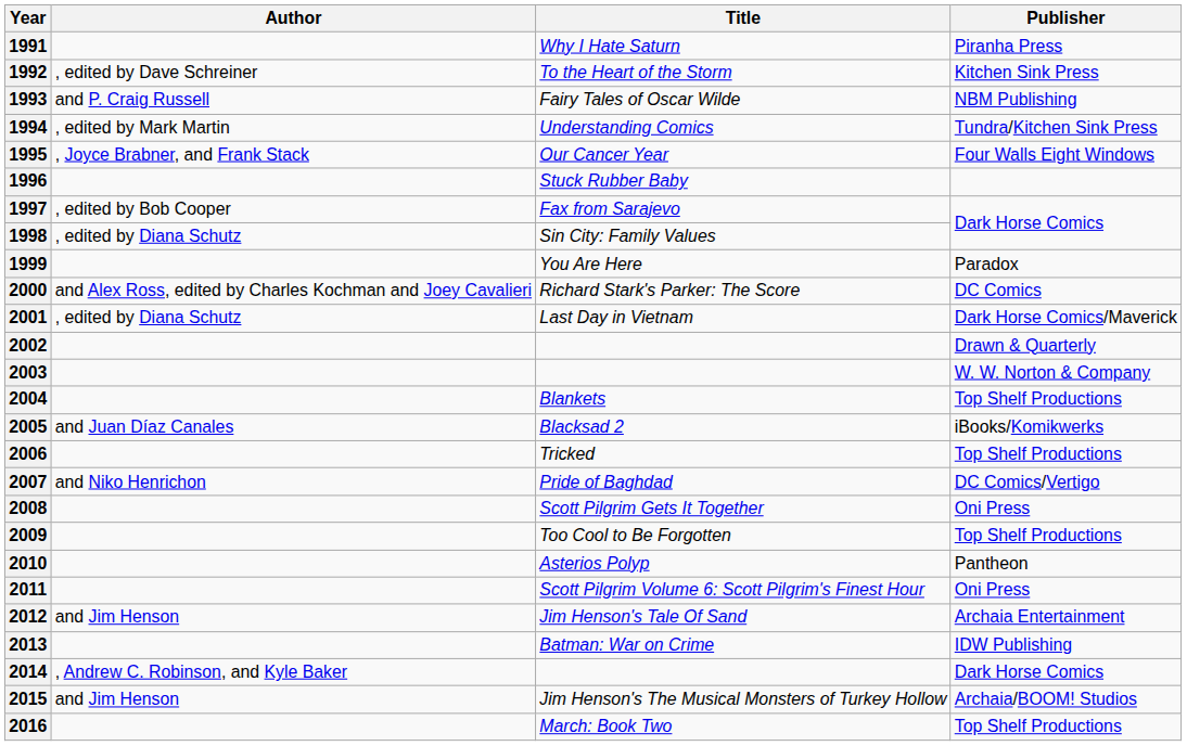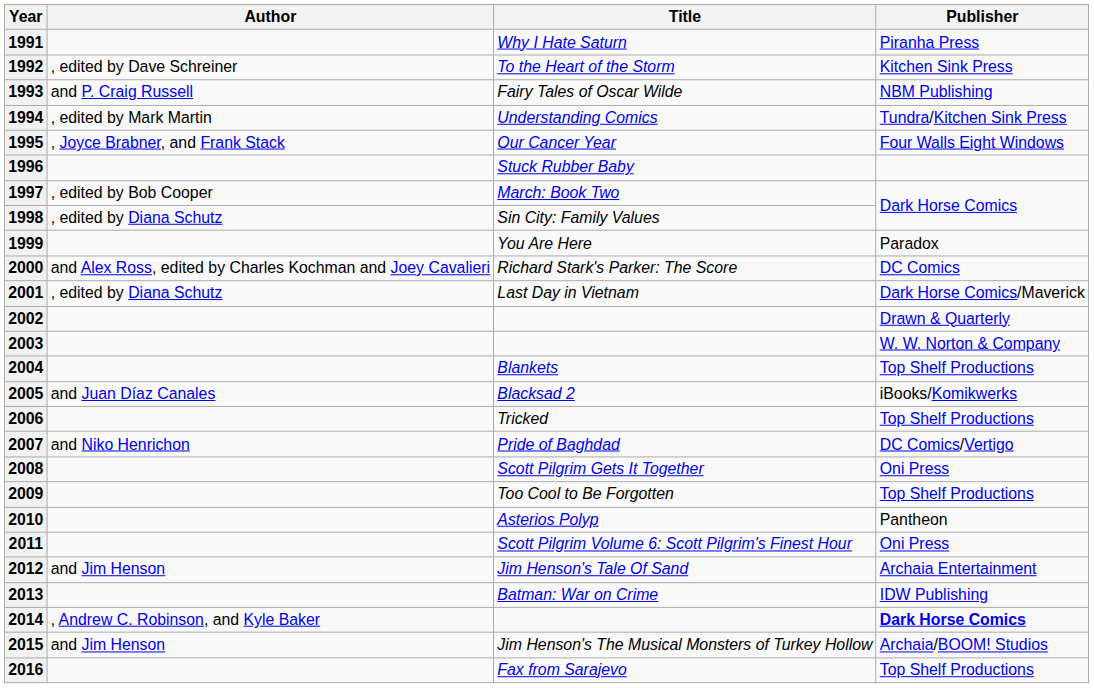1997 | Title: Fax from Sarajevo -> March: Book Two
2014 | Publisher: normal -> bold
2016 | Title: March: Book Two -> Fax from Sarajevo
